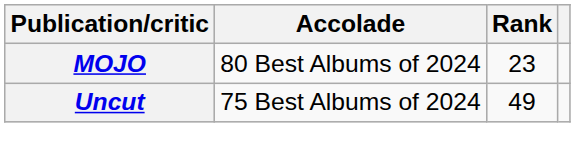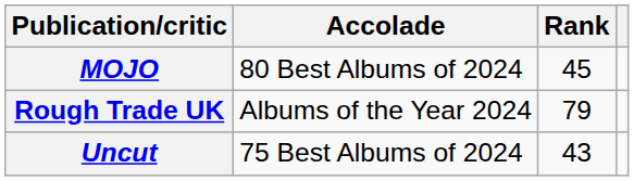MOJO | Rank: 23 -> 45
+ row: Rough Trade UK | Albums of the Year 2024 | 79
Uncut | Rank: 49 -> 43
